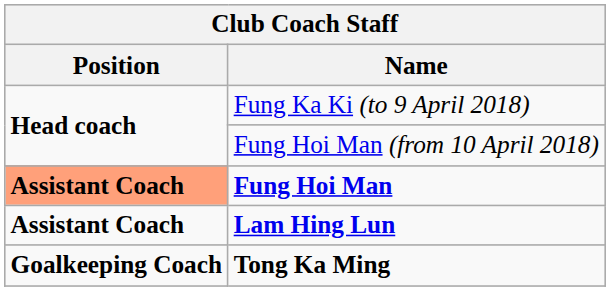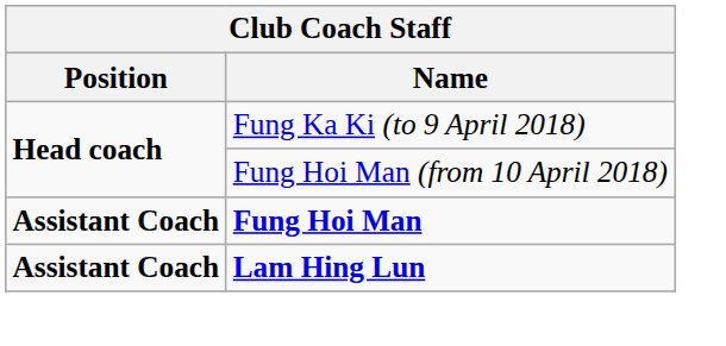Fung Hoi Man | Position: lightsalmon background -> no background
- row: Goalkeeping Coach | Tong Ka Ming
